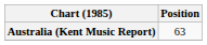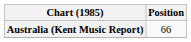Australia (Kent Music Report) | Position: 63 -> 66
